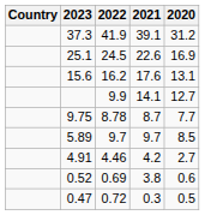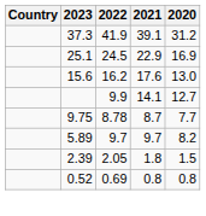25.1 | 2021: 22.6 -> 22.9
15.6 | 2020: 13.1 -> 13.0
5.89 | 2020: 8.5 -> 8.2
- row: 4.91 | 4.46 | 4.2 | 2.7
+ row: 2.39 | 2.05 | 1.8 | 1.5
0.52 | 2021: 3.8 -> 0.8
0.52 | 2020: 0.6 -> 0.8
- row: 0.47 | 0.72 | 0.3 | 0.5
